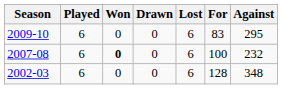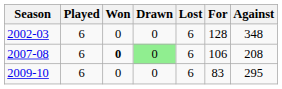rows swapped: 2002-03 <-> 2009-10
2007-08 | Drawn: no background -> lightgreen background
2007-08 | For: 100 -> 106
2007-08 | Against: 232 -> 208
